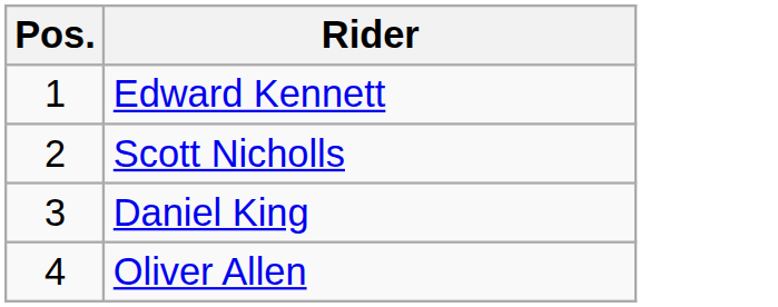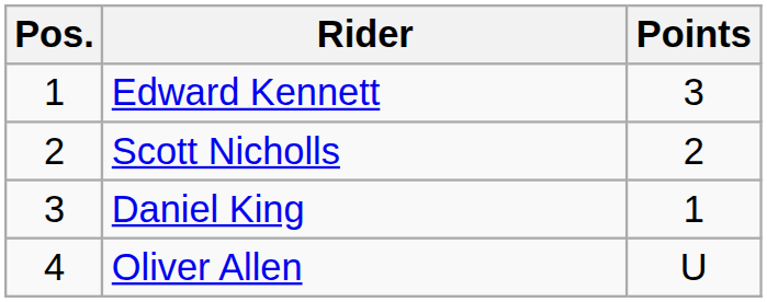+ column: Points | 3 | 2 | 1 | U
